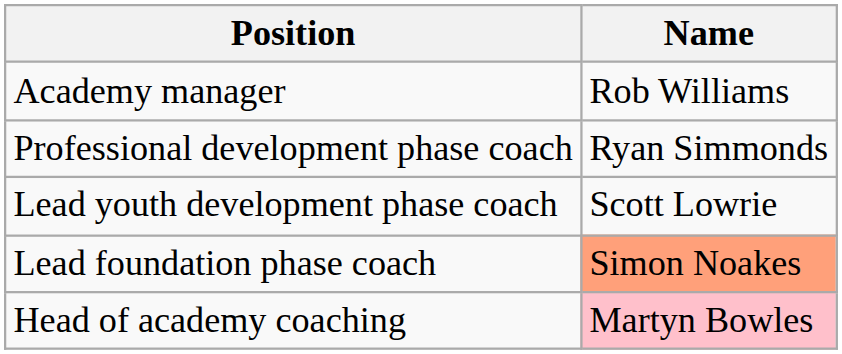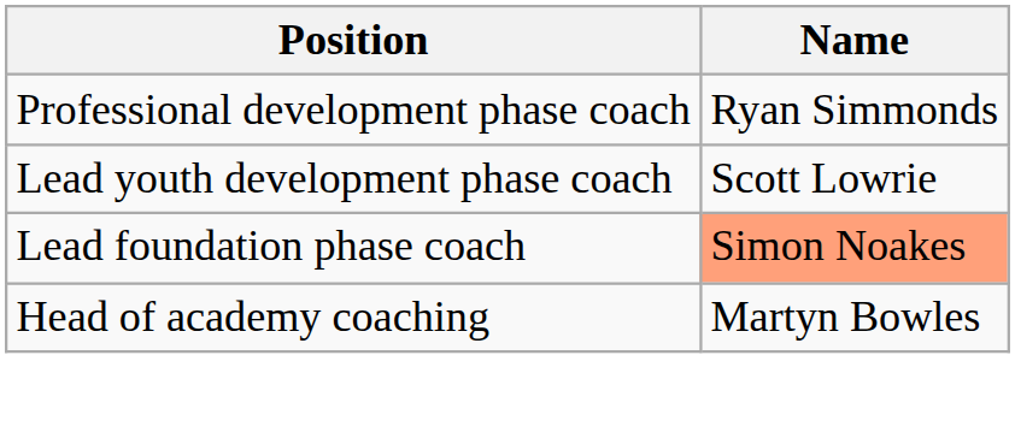- row: Academy manager | Rob Williams
Head of academy coaching | Name: pink background -> no background
